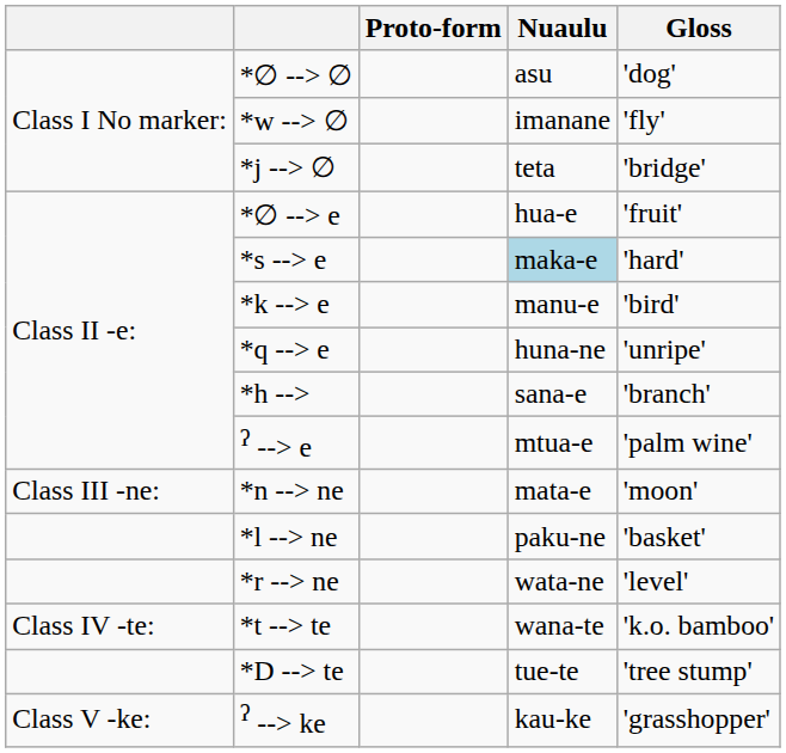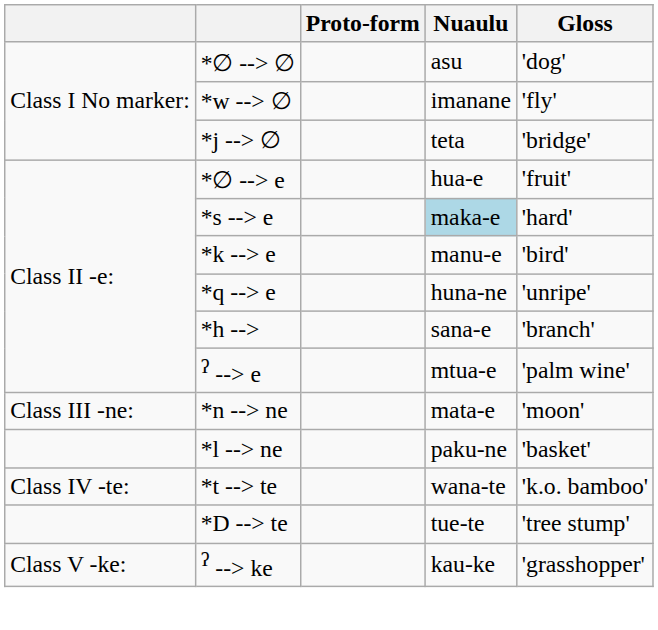- row: *r --> ne | wata-ne | 'level'
